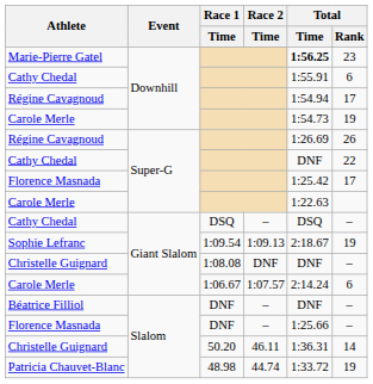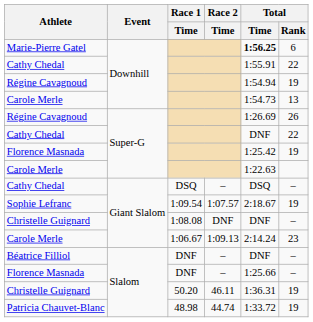Marie-Pierre Gatel | Total / Rank: 23 -> 6
Cathy Chedal / Downhill | Total / Rank: 6 -> 22
Régine Cavagnoud / Downhill | Total / Rank: 17 -> 19
Carole Merle / Downhill | Total / Rank: 19 -> 13
Florence Masnada / Super-G | Total / Rank: 17 -> 19
Sophie Lefranc | Race 2 / Time: 1:09.13 -> 1:07.57
Carole Merle / Giant Slalom | Race 2 / Time: 1:07.57 -> 1:09.13
Carole Merle / Giant Slalom | Total / Rank: 6 -> 23
Christelle Guignard / Slalom | Total / Rank: 14 -> 19
